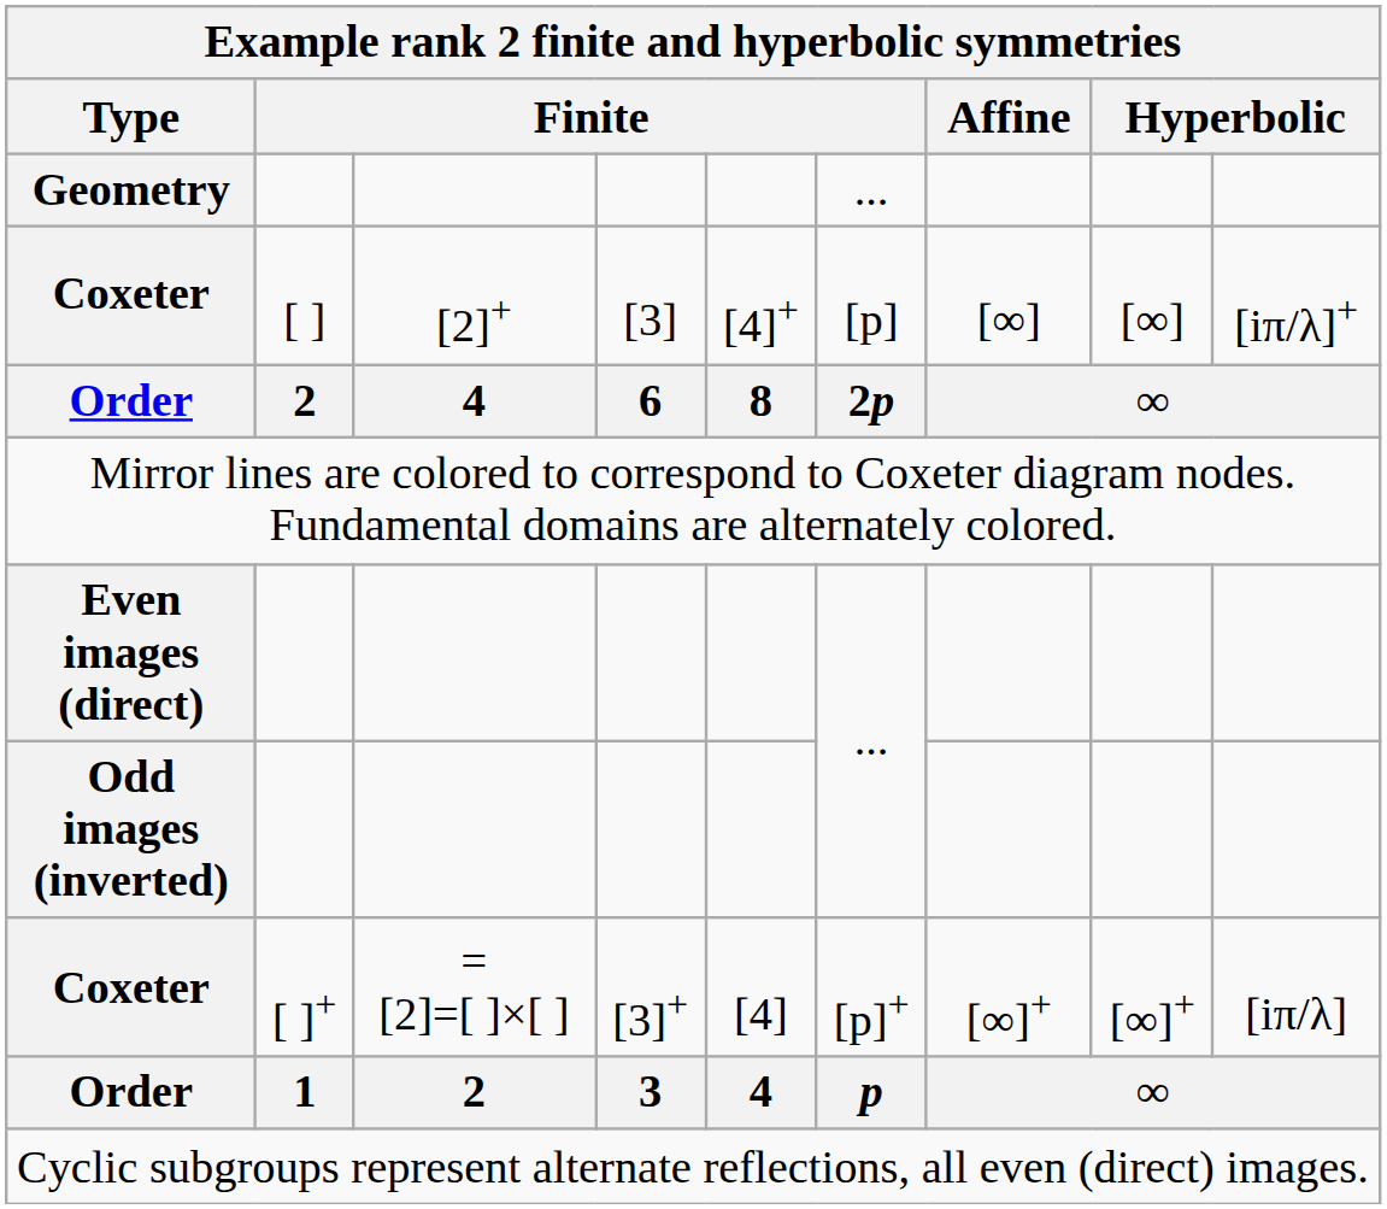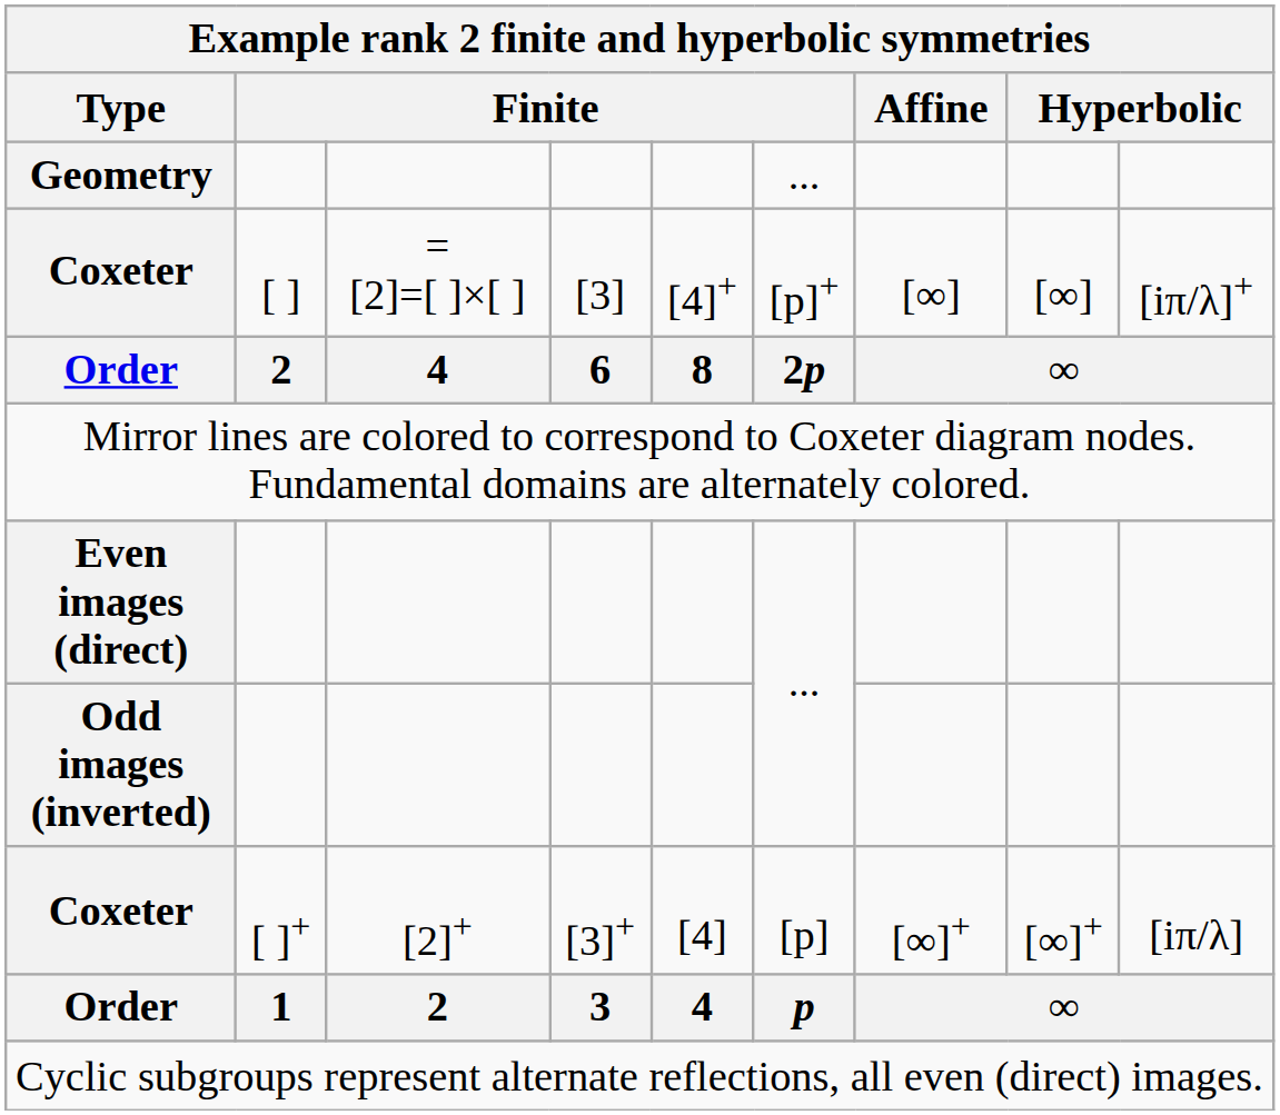Coxeter / [ ] | column 3: [2]+ -> = [2]=[ ]×[ ]
Coxeter / [ ] | column 6: [p] -> [p]+
Coxeter / [ ]+ | column 3: = [2]=[ ]×[ ] -> [2]+
Coxeter / [ ]+ | column 6: [p]+ -> [p]
